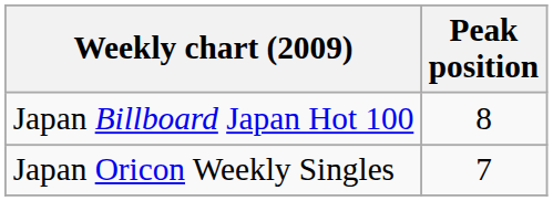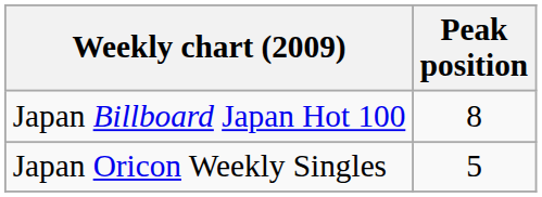Japan Oricon Weekly Singles | Peak position: 7 -> 5
